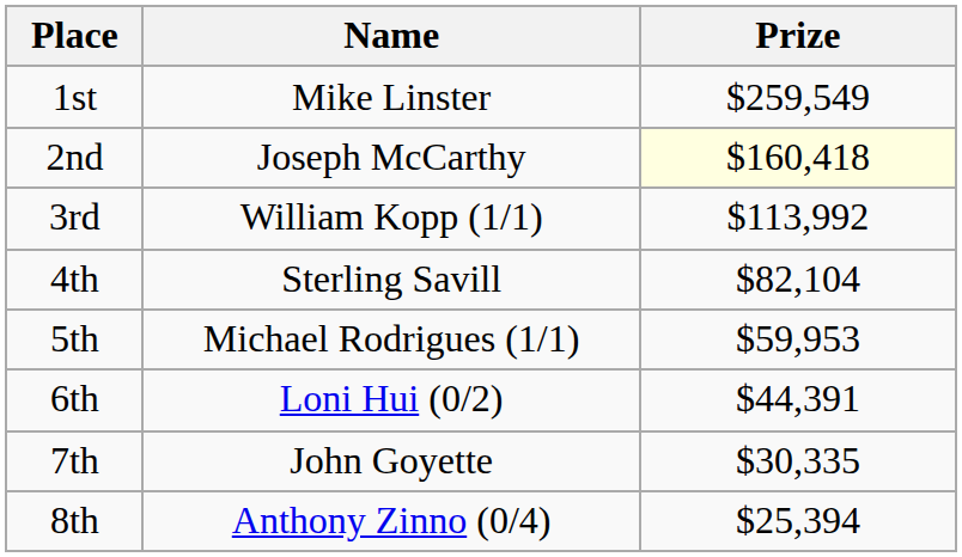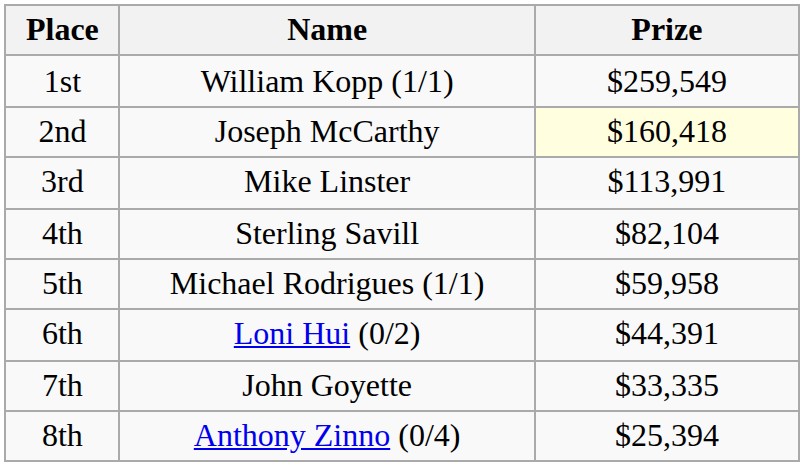1st | Name: Mike Linster -> William Kopp (1/1)
3rd | Name: William Kopp (1/1) -> Mike Linster
3rd | Prize: $113,992 -> $113,991
5th | Prize: $59,953 -> $59,958
7th | Prize: $30,335 -> $33,335
